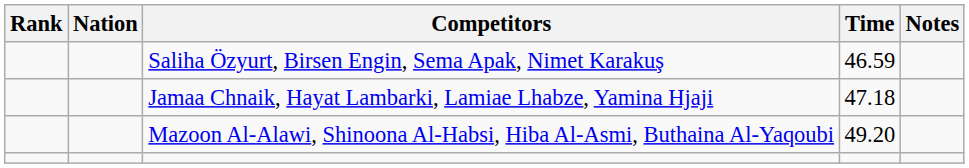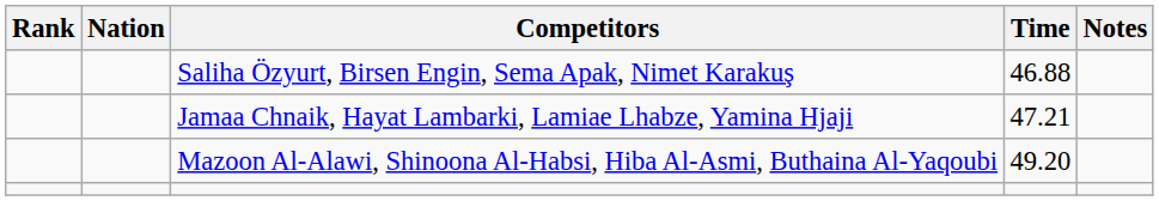Saliha Özyurt, Birsen Engin, Sema Apak, Nimet Karakuş | Time: 46.59 -> 46.88
Jamaa Chnaik, Hayat Lambarki, Lamiae Lhabze, Yamina Hjaji | Time: 47.18 -> 47.21
